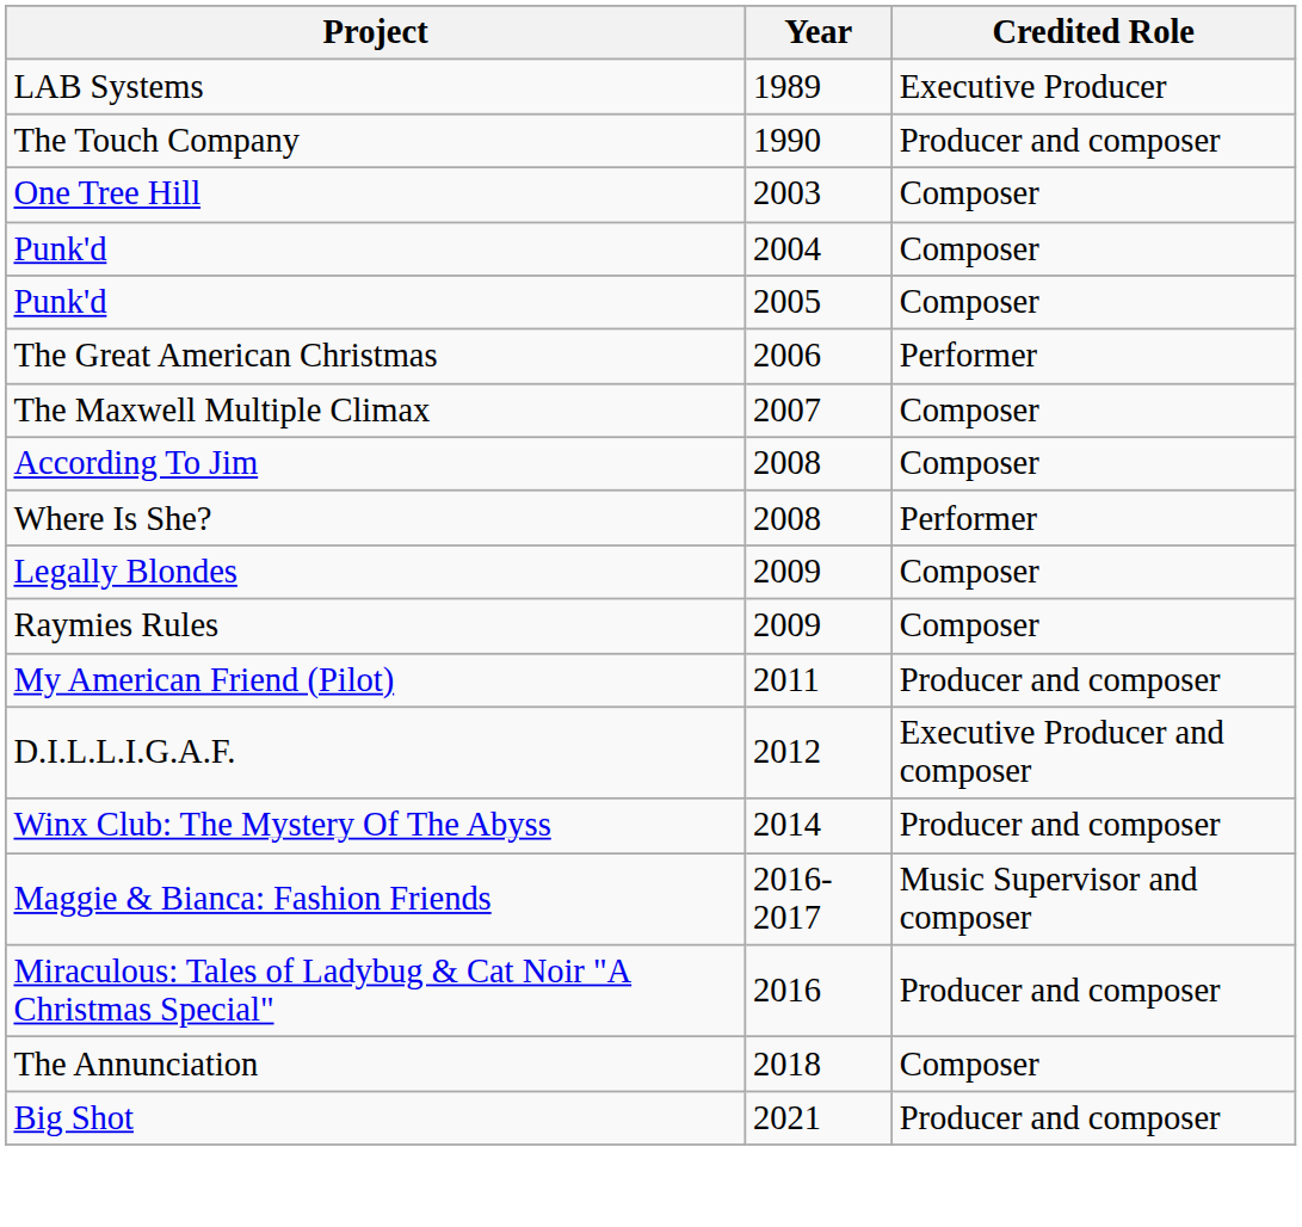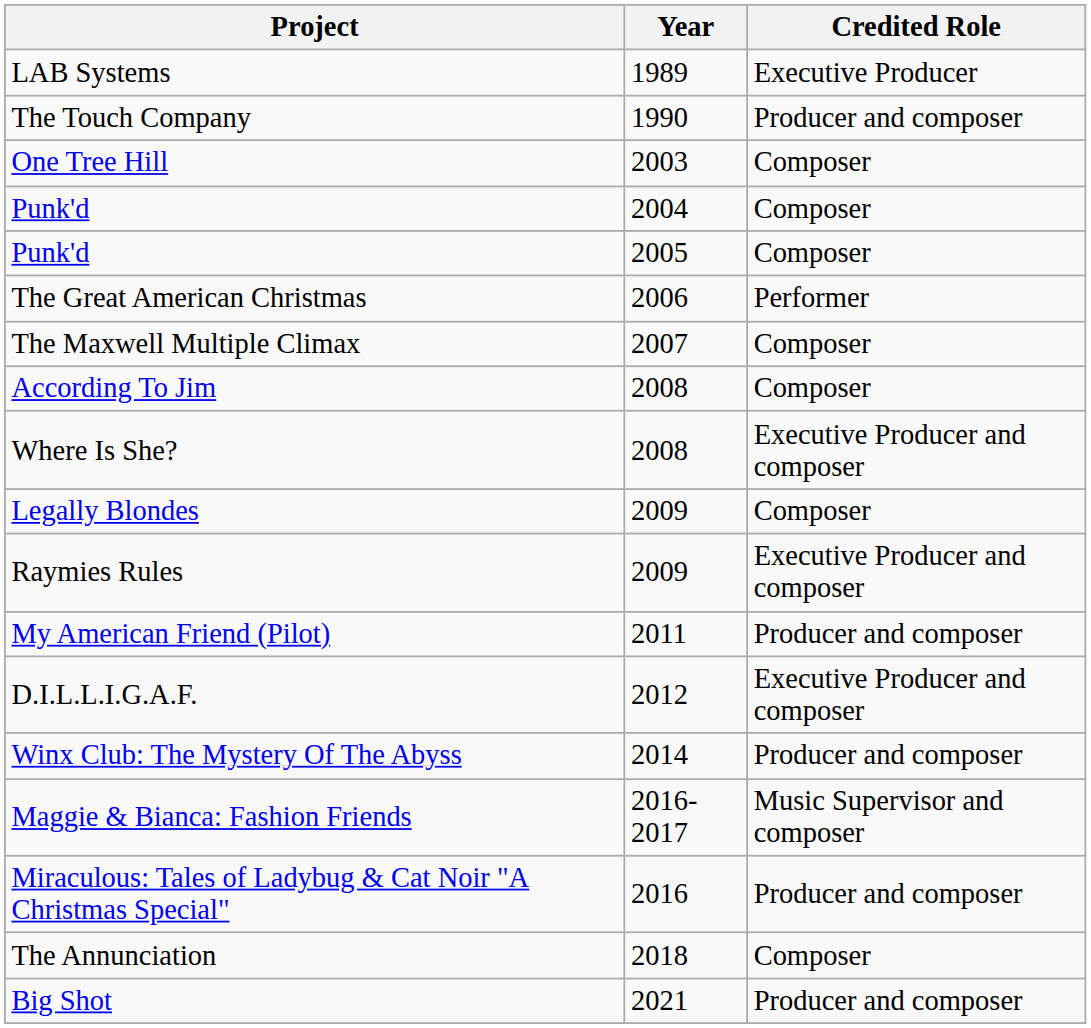Where Is She? | Credited Role: Performer -> Executive Producer and composer
Raymies Rules | Credited Role: Composer -> Executive Producer and composer
